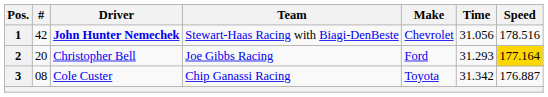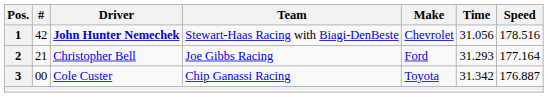2 | #: 20 -> 21
2 | Speed: gold background -> no background
3 | #: 08 -> 00
